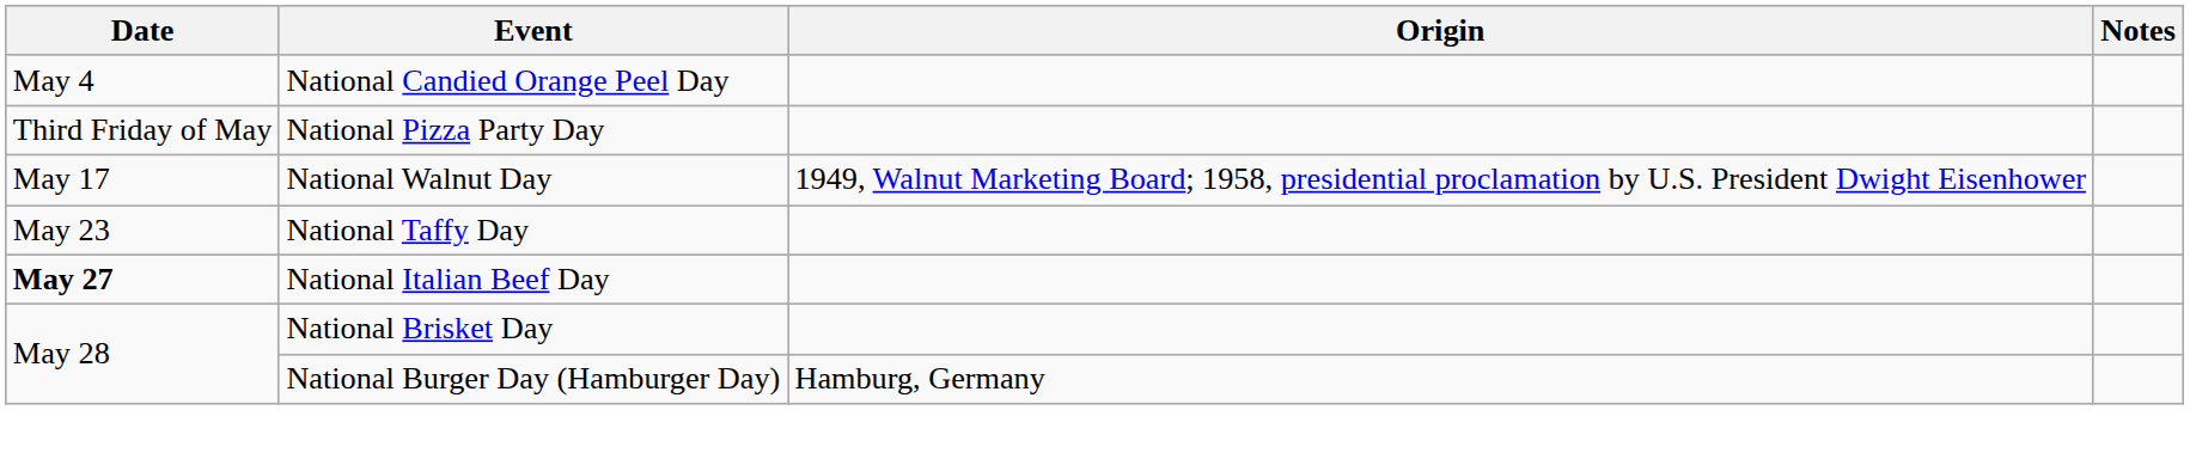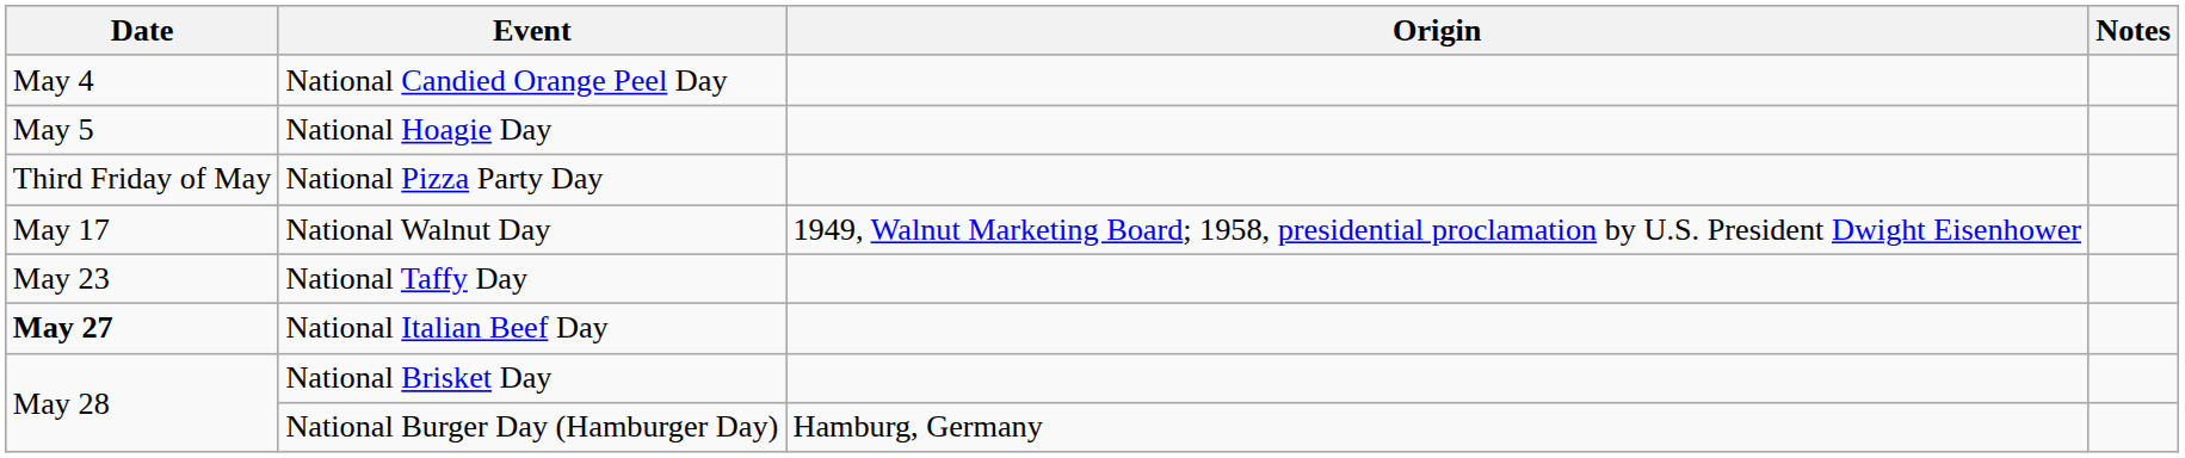+ row: May 5 | National Hoagie Day
